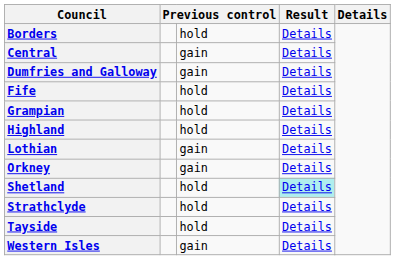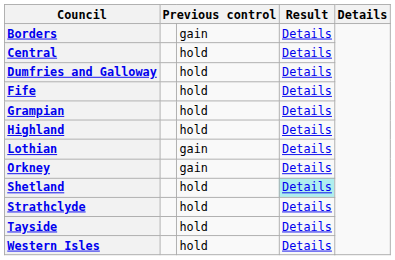Borders | column 3: hold -> gain
Central | column 3: gain -> hold
Dumfries and Galloway | column 3: gain -> hold
Western Isles | column 3: gain -> hold
